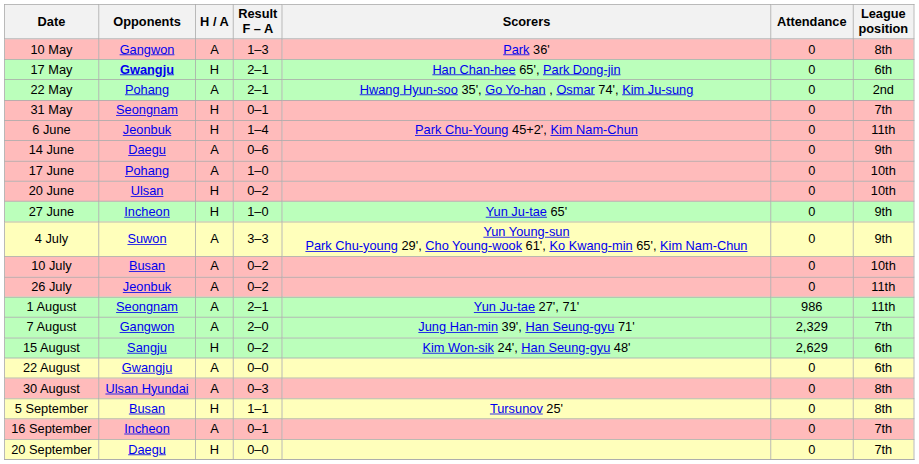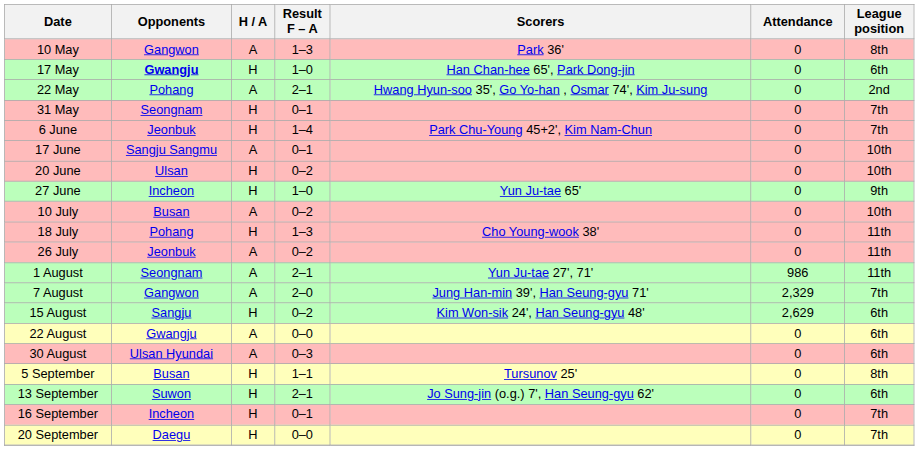17 May | Result F – A: 2–1 -> 1–0
6 June | League position: 11th -> 7th
- row: 14 June | Daegu | A | 0–6 | 0 | 9th
17 June | Opponents: Pohang -> Sangju Sangmu
17 June | Result F – A: 1–0 -> 0–1
- row: 4 July | Suwon | A | 3–3 | Yun Young-sun Park Chu-young 29', Cho Young-wook 61', Ko Kwang-min 65', Kim Nam-Chun | 0 | 9th
+ row: 18 July | Pohang | H | 1–3 | Cho Young-wook 38' | 0 | 11th
30 August | League position: 8th -> 6th
+ row: 13 September | Suwon | H | 2–1 | Jo Sung-jin (o.g.) 7', Han Seung-gyu 62' | 0 | 6th
16 September | H / A: A -> H
